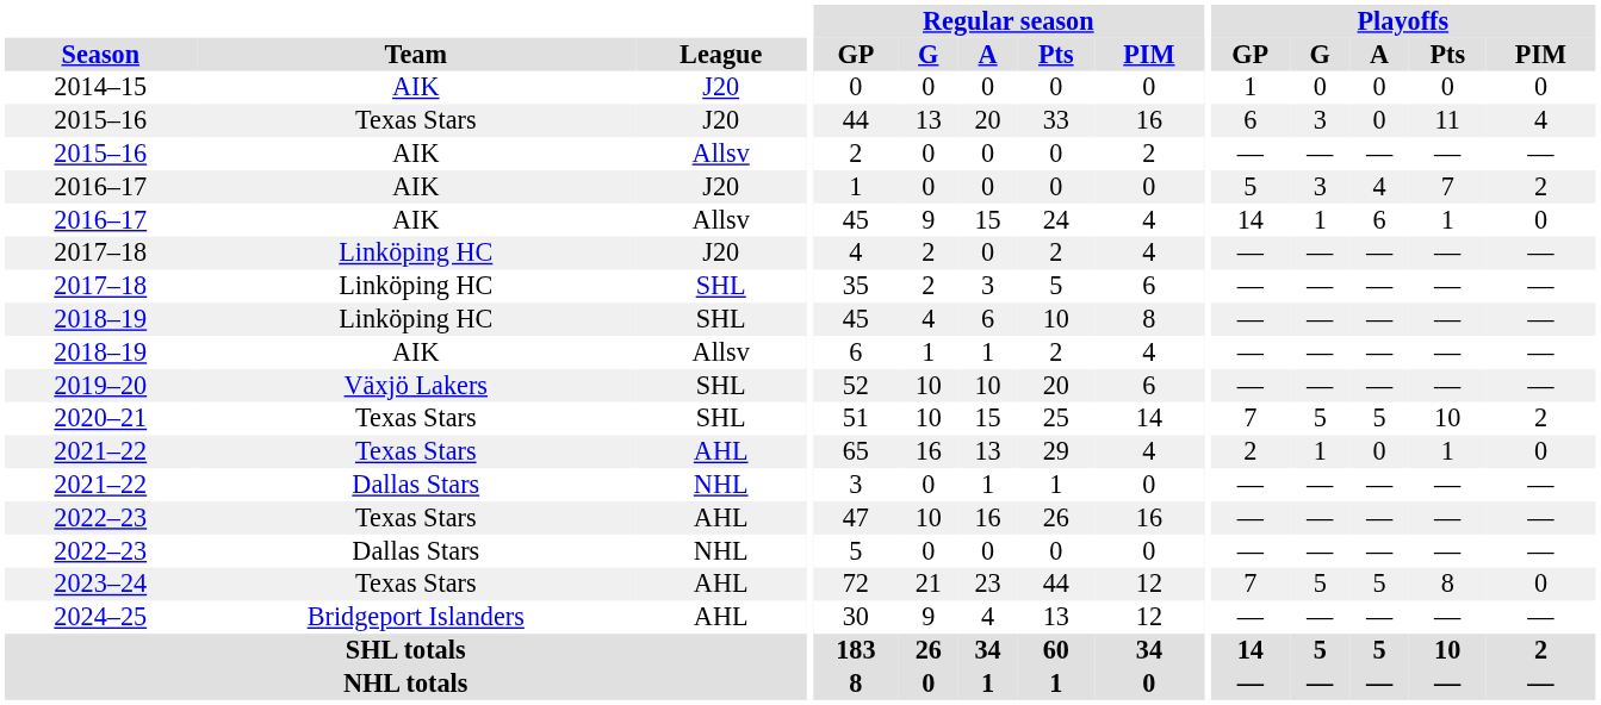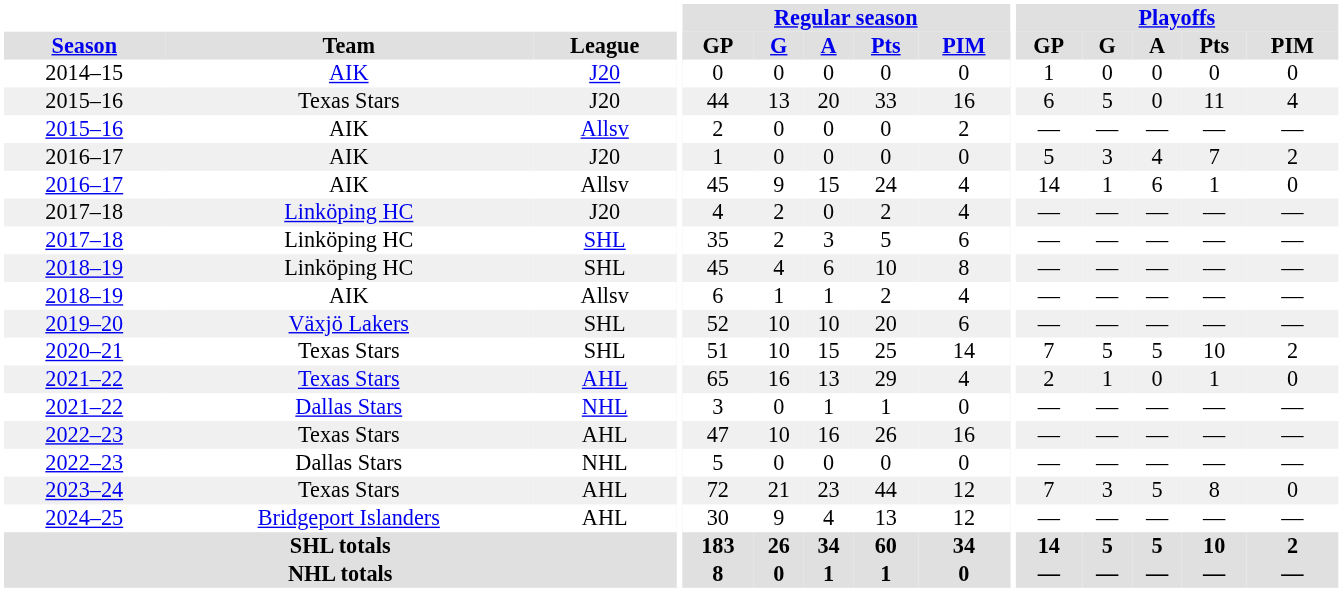2015–16 / J20 | Playoffs / G: 3 -> 5
2023–24 | Playoffs / G: 5 -> 3
